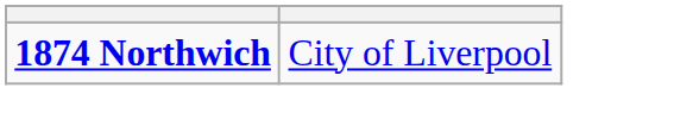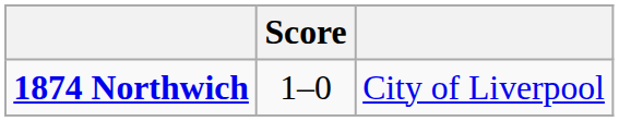+ column: Score | 1–0
